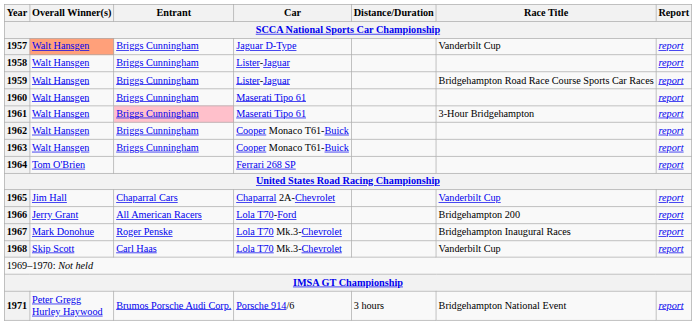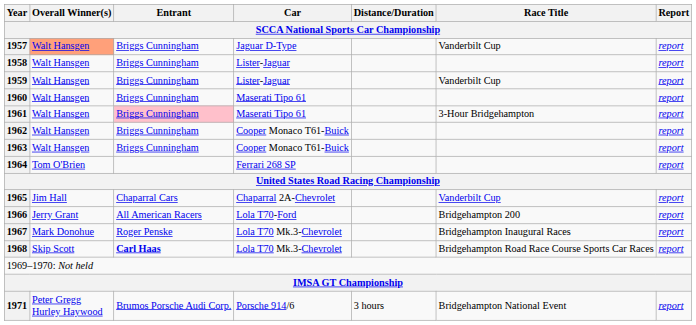1959 | Race Title: Bridgehampton Road Race Course Sports Car Races -> Vanderbilt Cup
1968 | Entrant: normal -> bold
1968 | Race Title: Vanderbilt Cup -> Bridgehampton Road Race Course Sports Car Races
